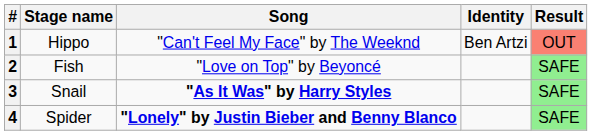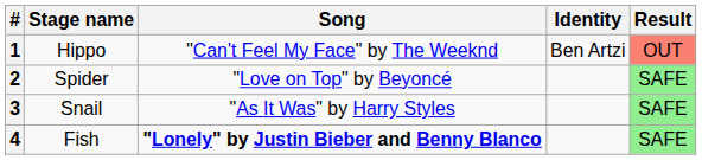2 | Stage name: Fish -> Spider
3 | Song: bold -> normal
4 | Stage name: Spider -> Fish
